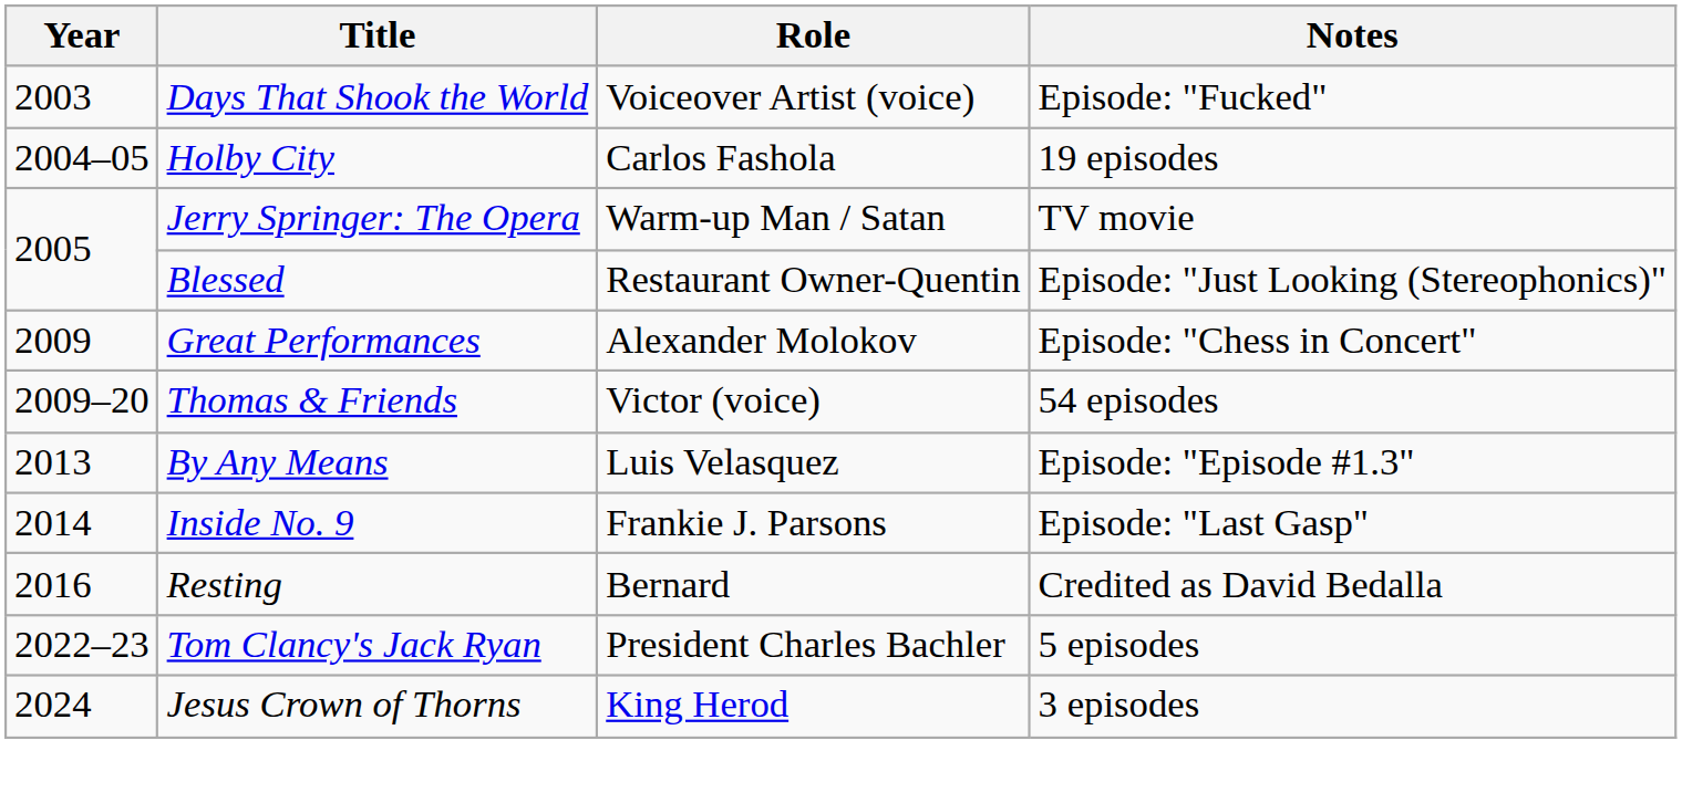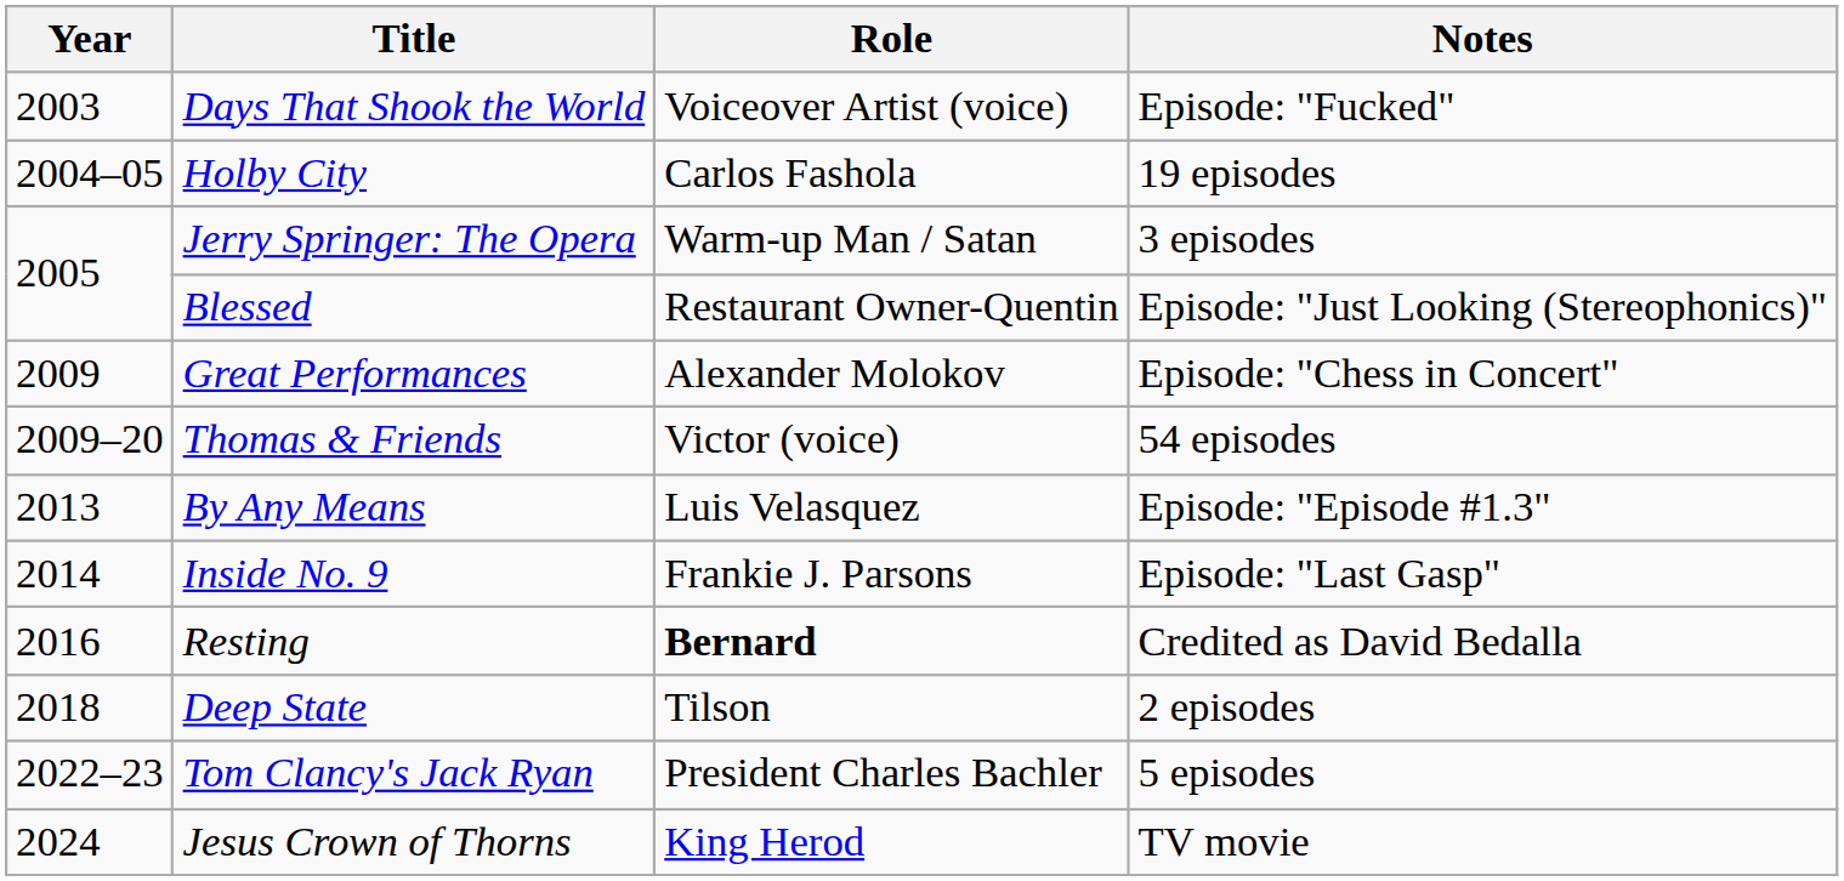Jerry Springer: The Opera | Notes: TV movie -> 3 episodes
Resting | Role: normal -> bold
+ row: 2018 | Deep State | Tilson | 2 episodes
Jesus Crown of Thorns | Notes: 3 episodes -> TV movie
